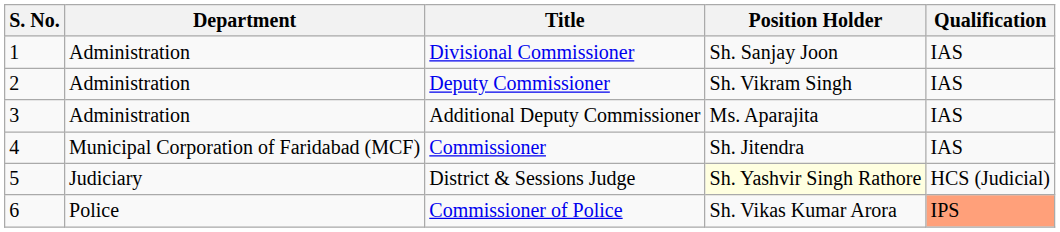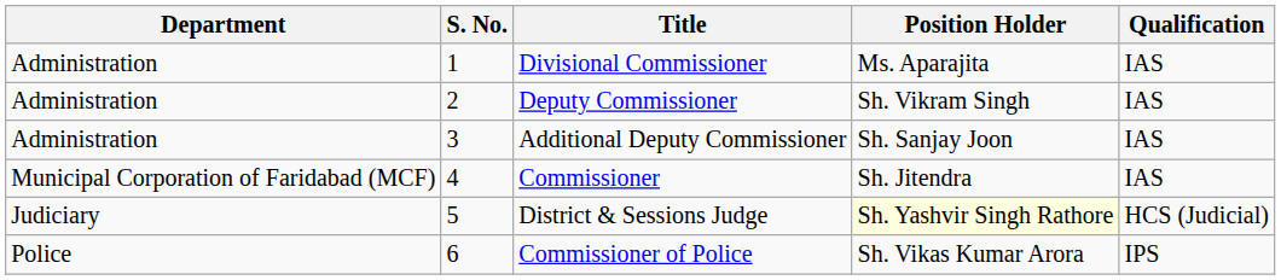columns swapped: S. No. <-> Department
Divisional Commissioner | Position Holder: Sh. Sanjay Joon -> Ms. Aparajita
Additional Deputy Commissioner | Position Holder: Ms. Aparajita -> Sh. Sanjay Joon
Commissioner of Police | Qualification: lightsalmon background -> no background
